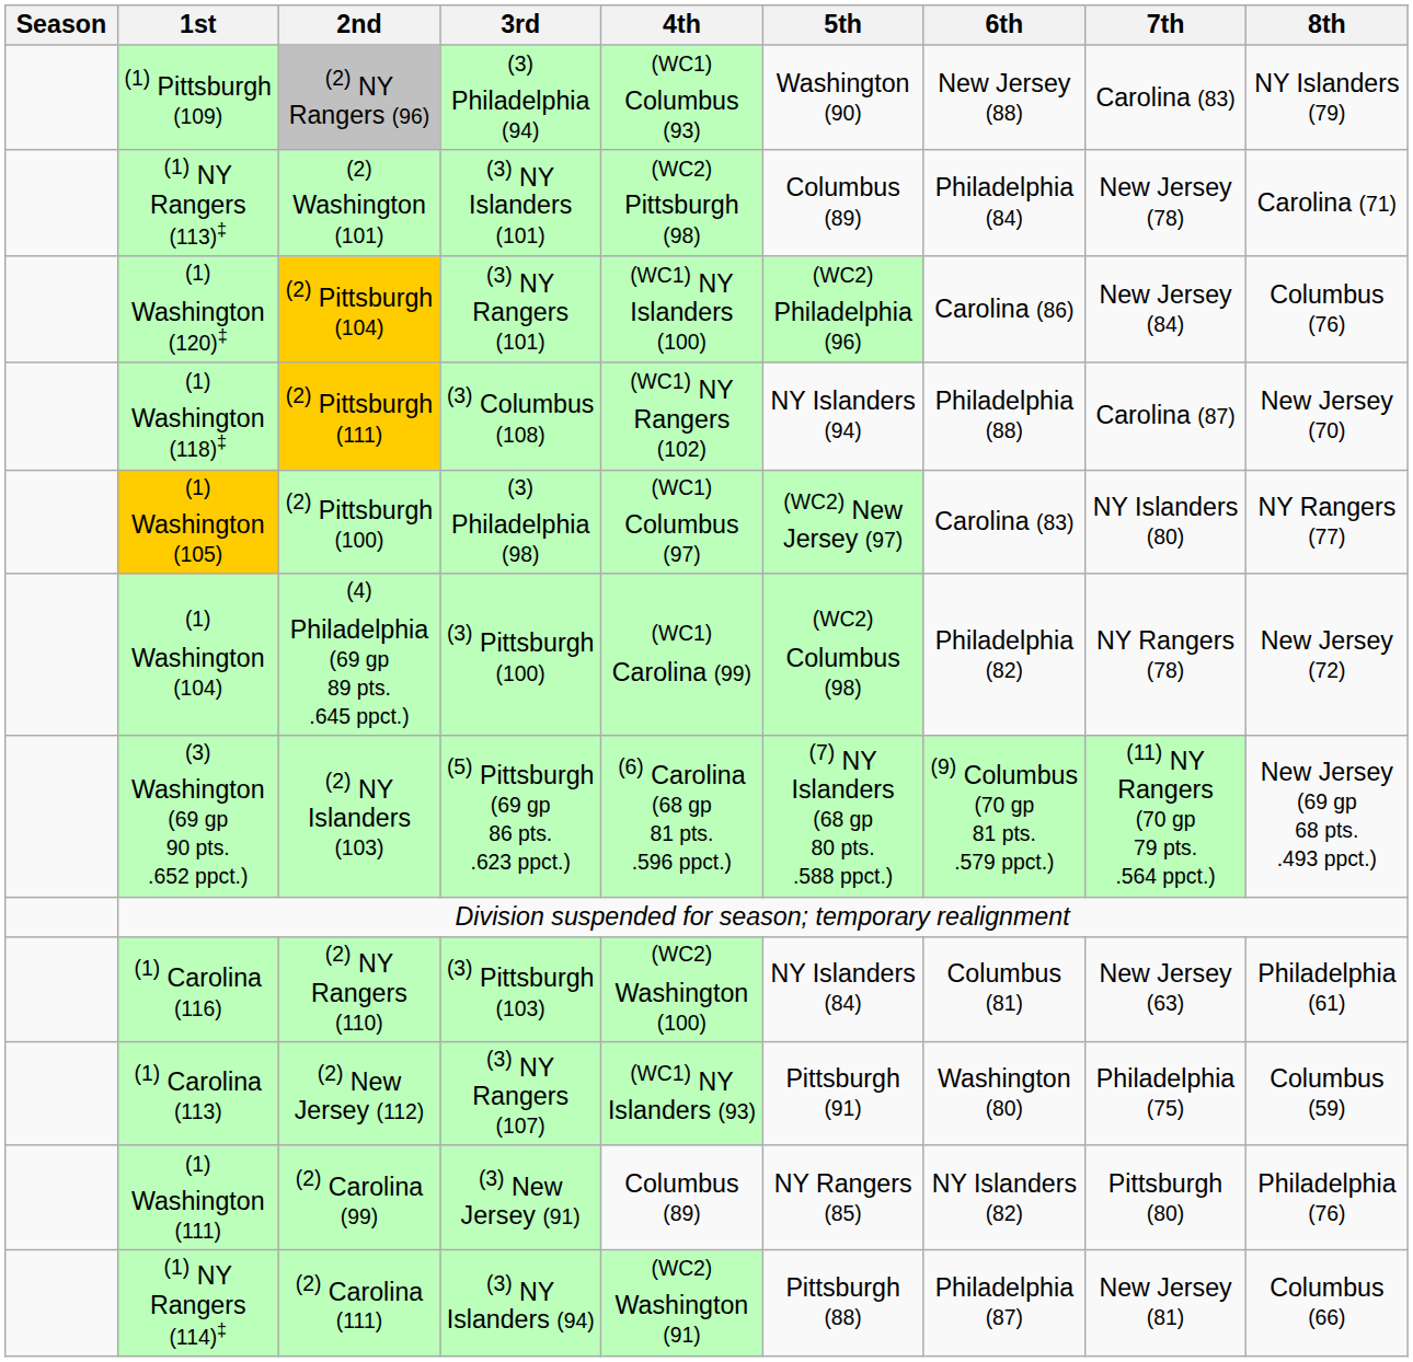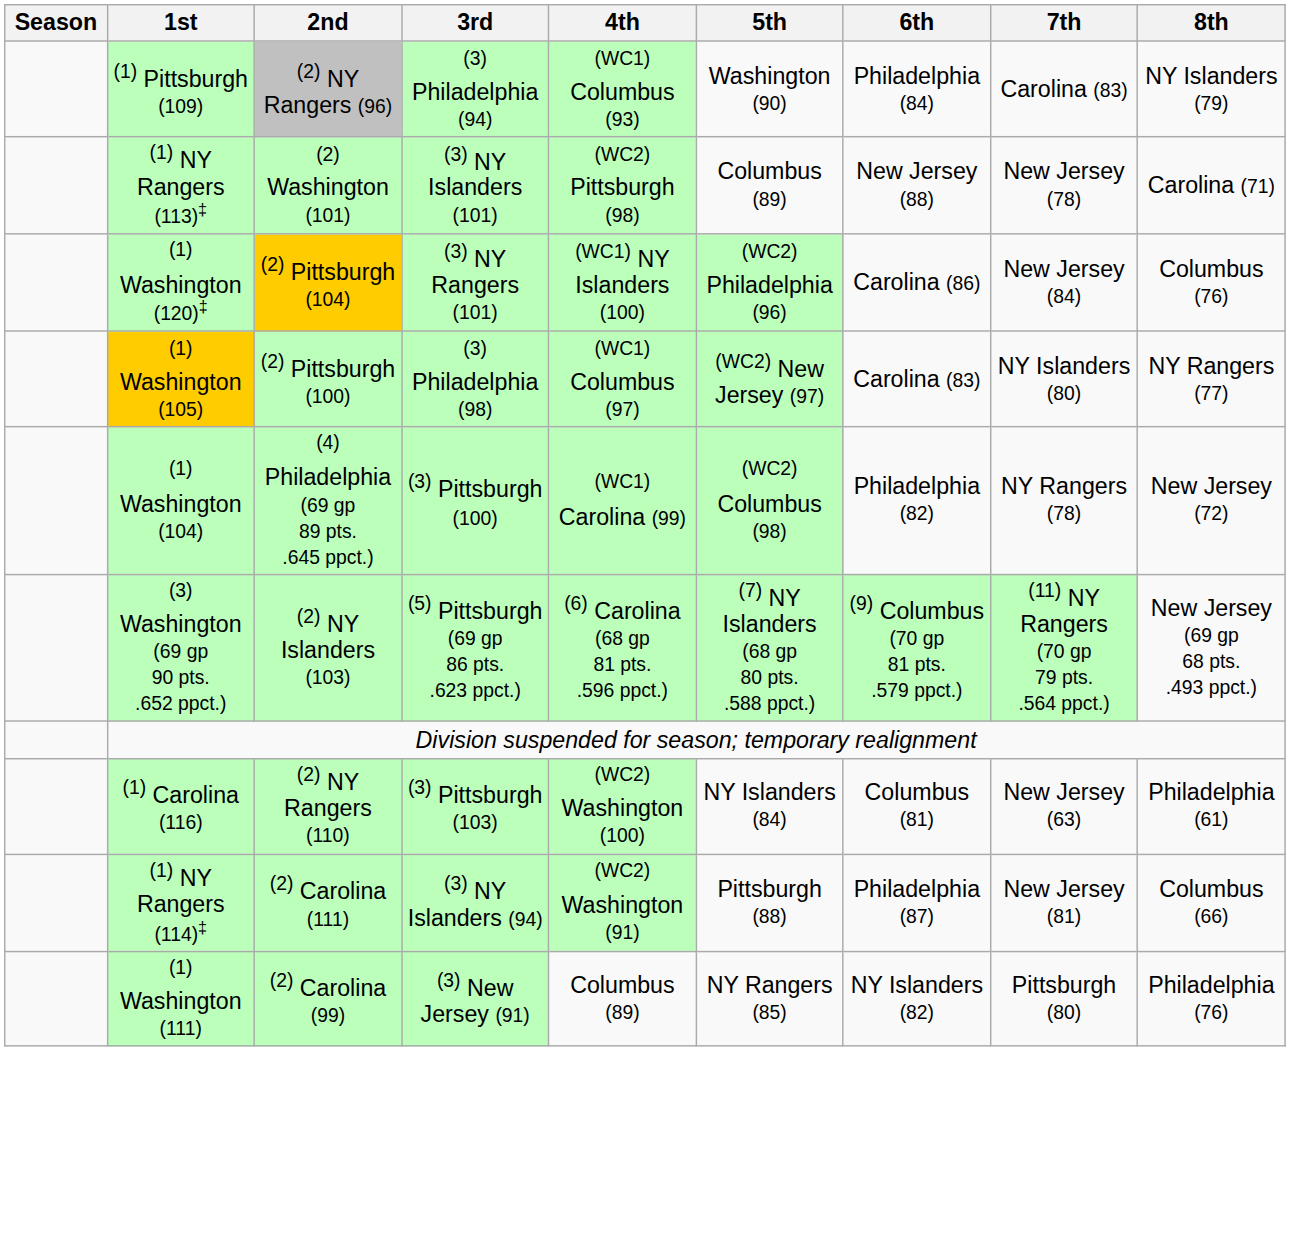(1) Pittsburgh (109) | 6th: New Jersey (88) -> Philadelphia (84)
(1) NY Rangers (113)‡ | 6th: Philadelphia (84) -> New Jersey (88)
- row: (1) Washington (118)‡ | (2) Pittsburgh (111) | (3) Columbus (108) | (WC1) NY Rangers (102) | NY Islanders (94) | Philadelphia (88) | Carolina (87) | New Jersey (70)
- row: (1) Carolina (113) | (2) New Jersey (112) | (3) NY Rangers (107) | (WC1) NY Islanders (93) | Pittsburgh (91) | Washington (80) | Philadelphia (75) | Columbus (59)
rows swapped: (1) NY Rangers (114)‡ <-> (1) Washington (111)
